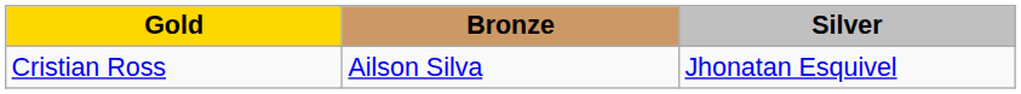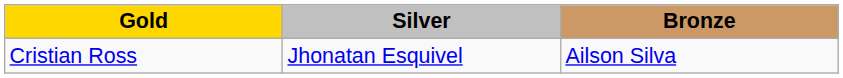columns swapped: Silver <-> Bronze
